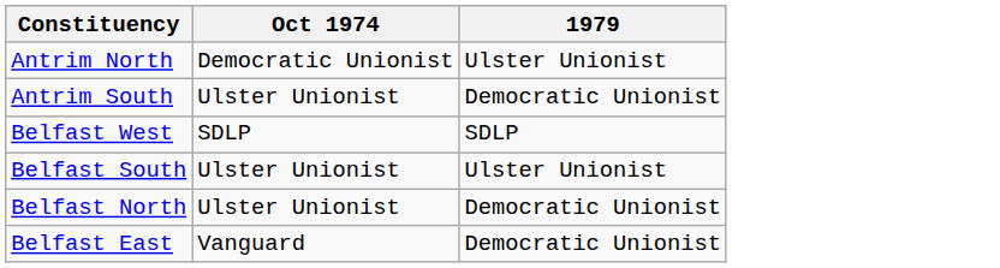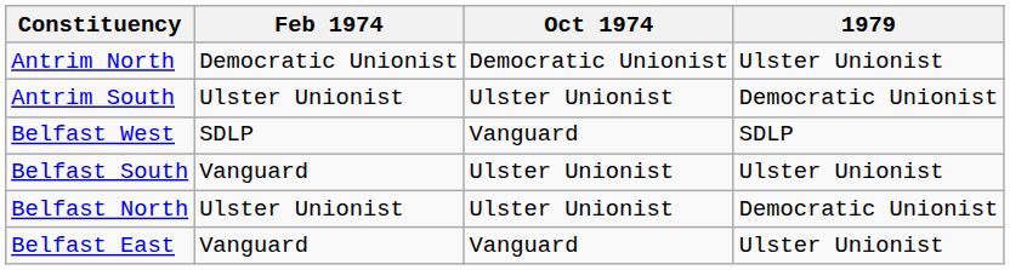+ column: Feb 1974 | Democratic Unionist | Ulster Unionist | SDLP | Vanguard | Ulster Unionist | Vanguard
Belfast West | Oct 1974: SDLP -> Vanguard
Belfast East | 1979: Democratic Unionist -> Ulster Unionist
